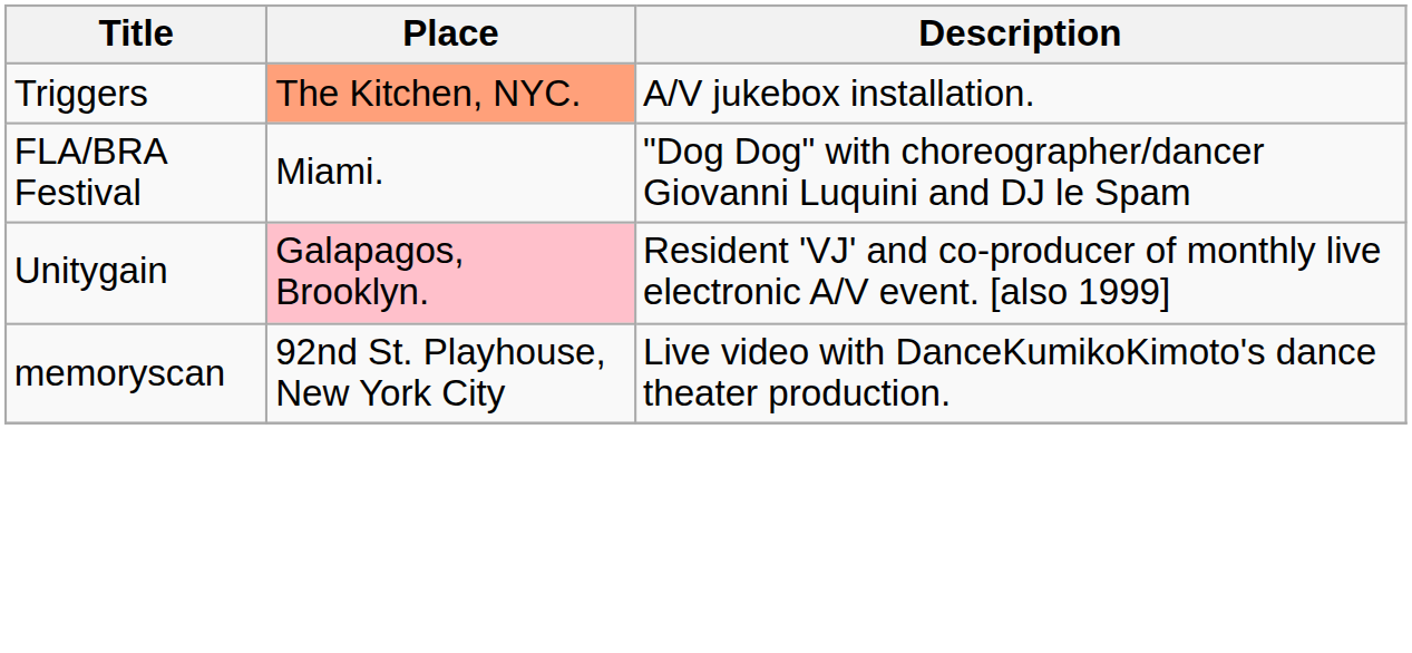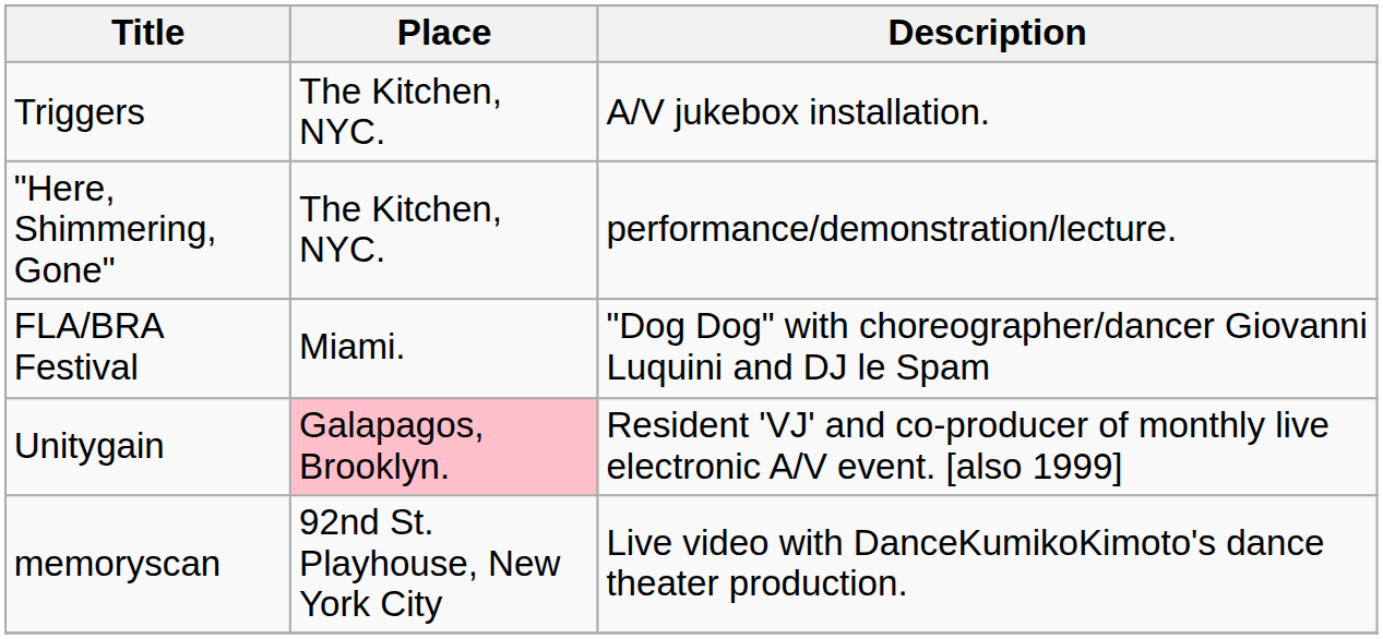Triggers | Place: lightsalmon background -> no background
+ row: "Here, Shimmering, Gone" | The Kitchen, NYC. | performance/demonstration/lecture.
